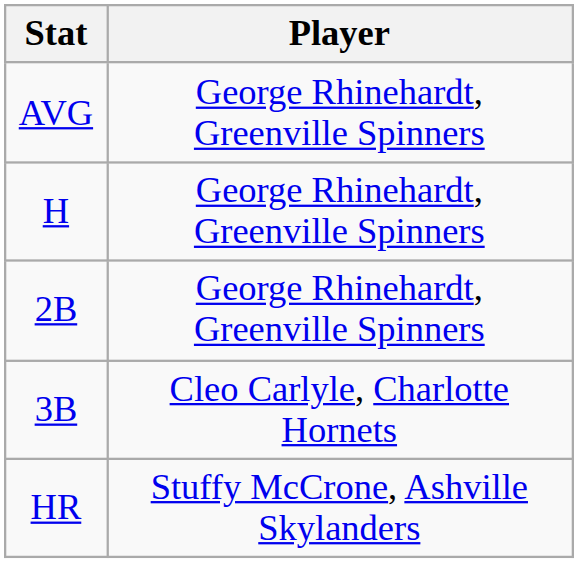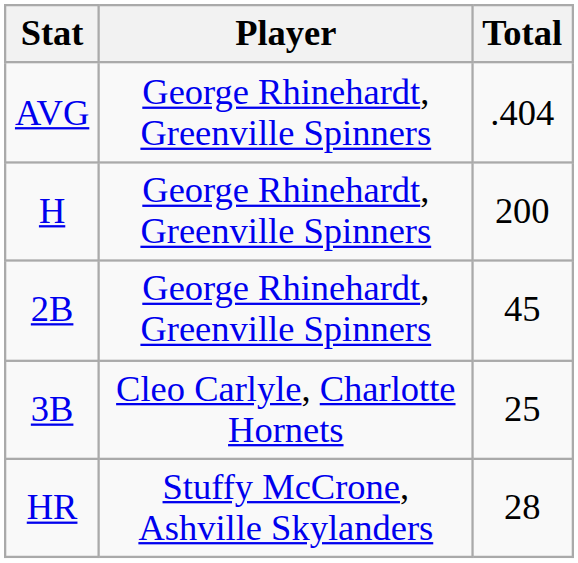+ column: Total | .404 | 200 | 45 | 25 | 28
